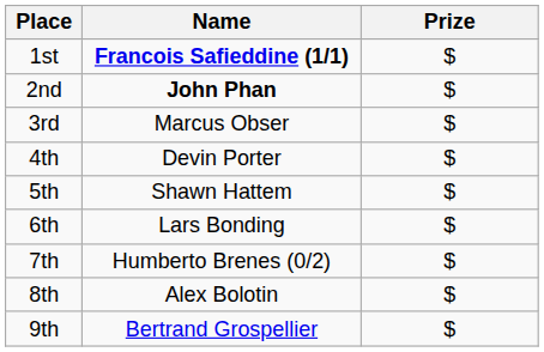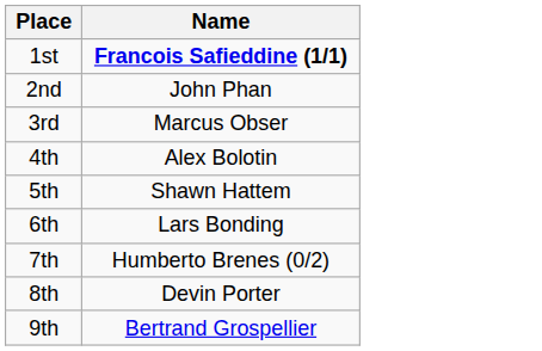- column: Prize | $ | $ | $ | $ | $ | $ | $ | $ | $
2nd | Name: bold -> normal
4th | Name: Devin Porter -> Alex Bolotin
8th | Name: Alex Bolotin -> Devin Porter
